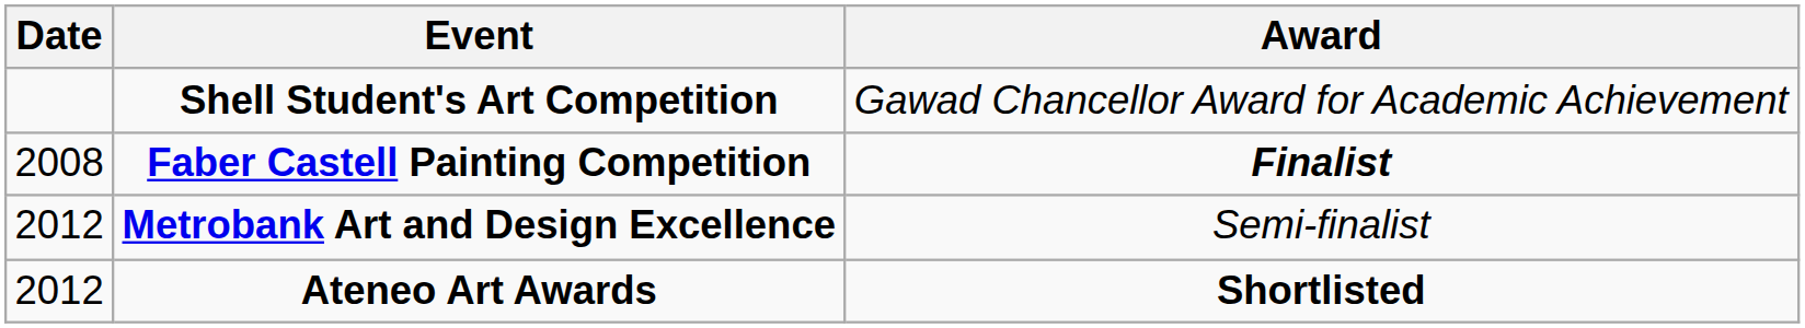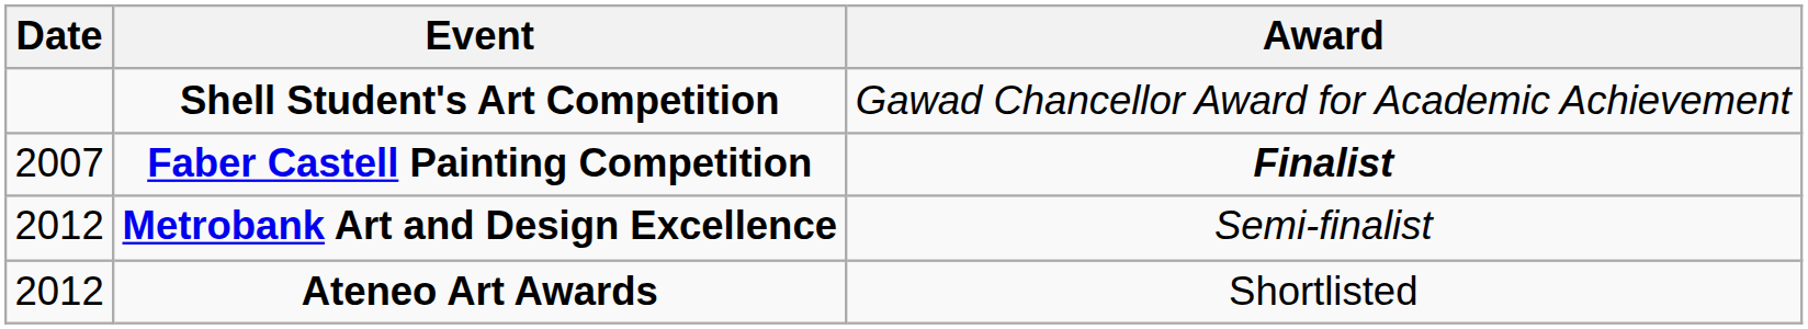Faber Castell Painting Competition | Date: 2008 -> 2007
Ateneo Art Awards | Award: bold -> normal
